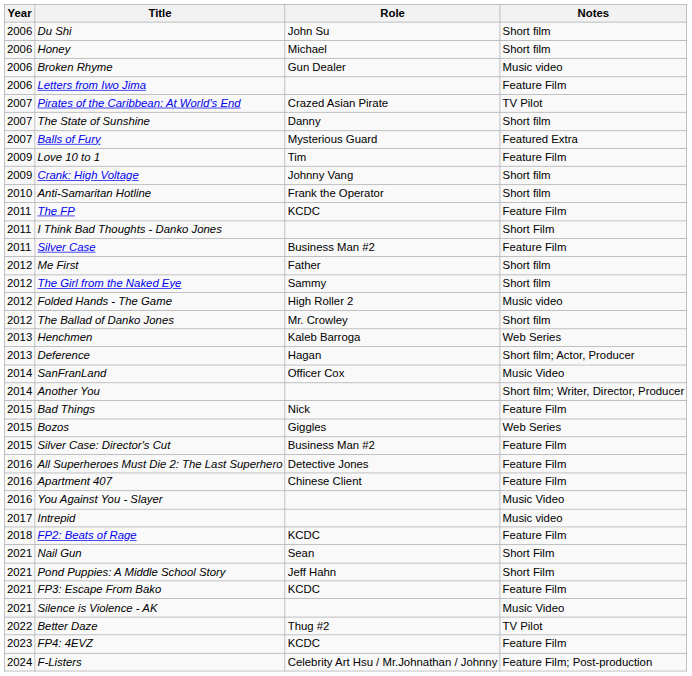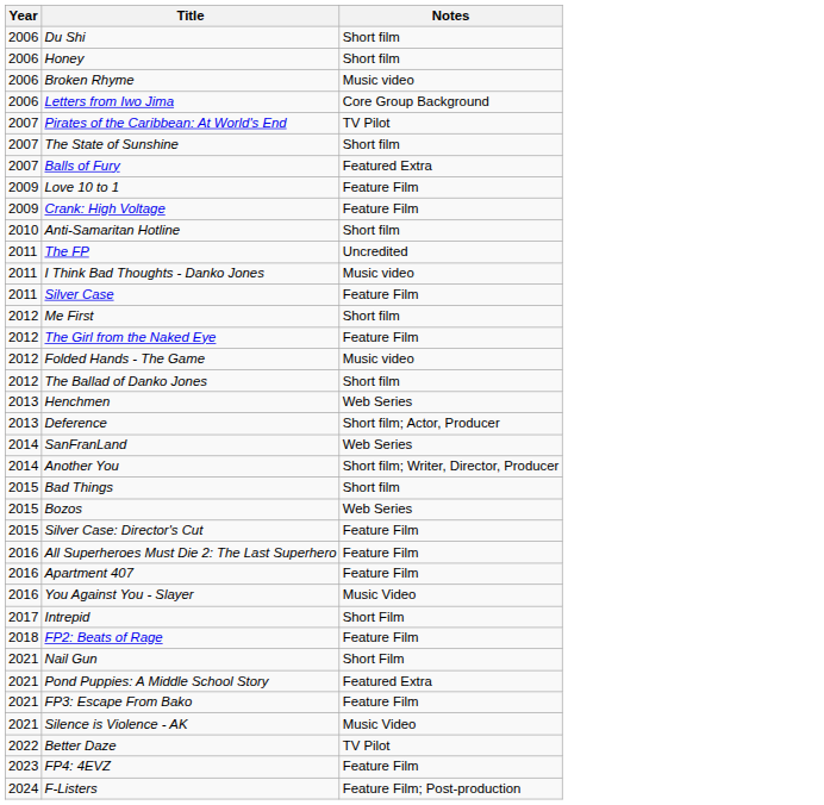- column: Role | John Su | Michael | Gun Dealer | Crazed Asian Pirate | Danny | Mysterious Guard | Tim | Johnny Vang | Frank the Operator | KCDC | Business Man #2 | Father | Sammy | High Roller 2 | Mr. Crowley | Kaleb Barroga | Hagan | Officer Cox | Nick | Giggles | Business Man #2 | Detective Jones | Chinese Client | KCDC | Sean | Jeff Hahn | KCDC | Thug #2 | KCDC | Celebrity Art Hsu / Mr.Johnathan / Johnny
Letters from Iwo Jima | Notes: Feature Film -> Core Group Background
Crank: High Voltage | Notes: Short film -> Feature Film
The FP | Notes: Feature Film -> Uncredited
I Think Bad Thoughts - Danko Jones | Notes: Short Film -> Music video
The Girl from the Naked Eye | Notes: Short film -> Feature Film
SanFranLand | Notes: Music Video -> Web Series
Bad Things | Notes: Feature Film -> Short film
Intrepid | Notes: Music video -> Short Film
Pond Puppies: A Middle School Story | Notes: Short Film -> Featured Extra
